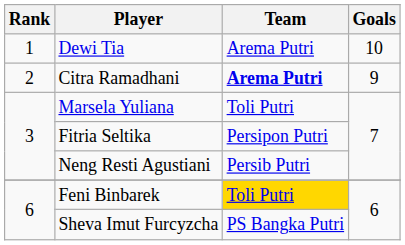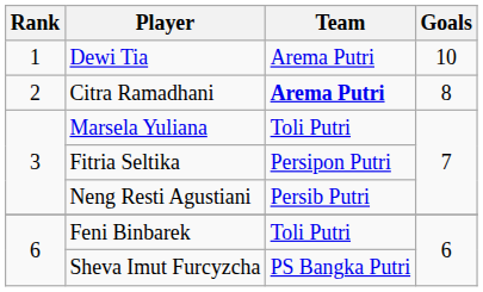Citra Ramadhani | Goals: 9 -> 8
Feni Binbarek | Team: gold background -> no background
